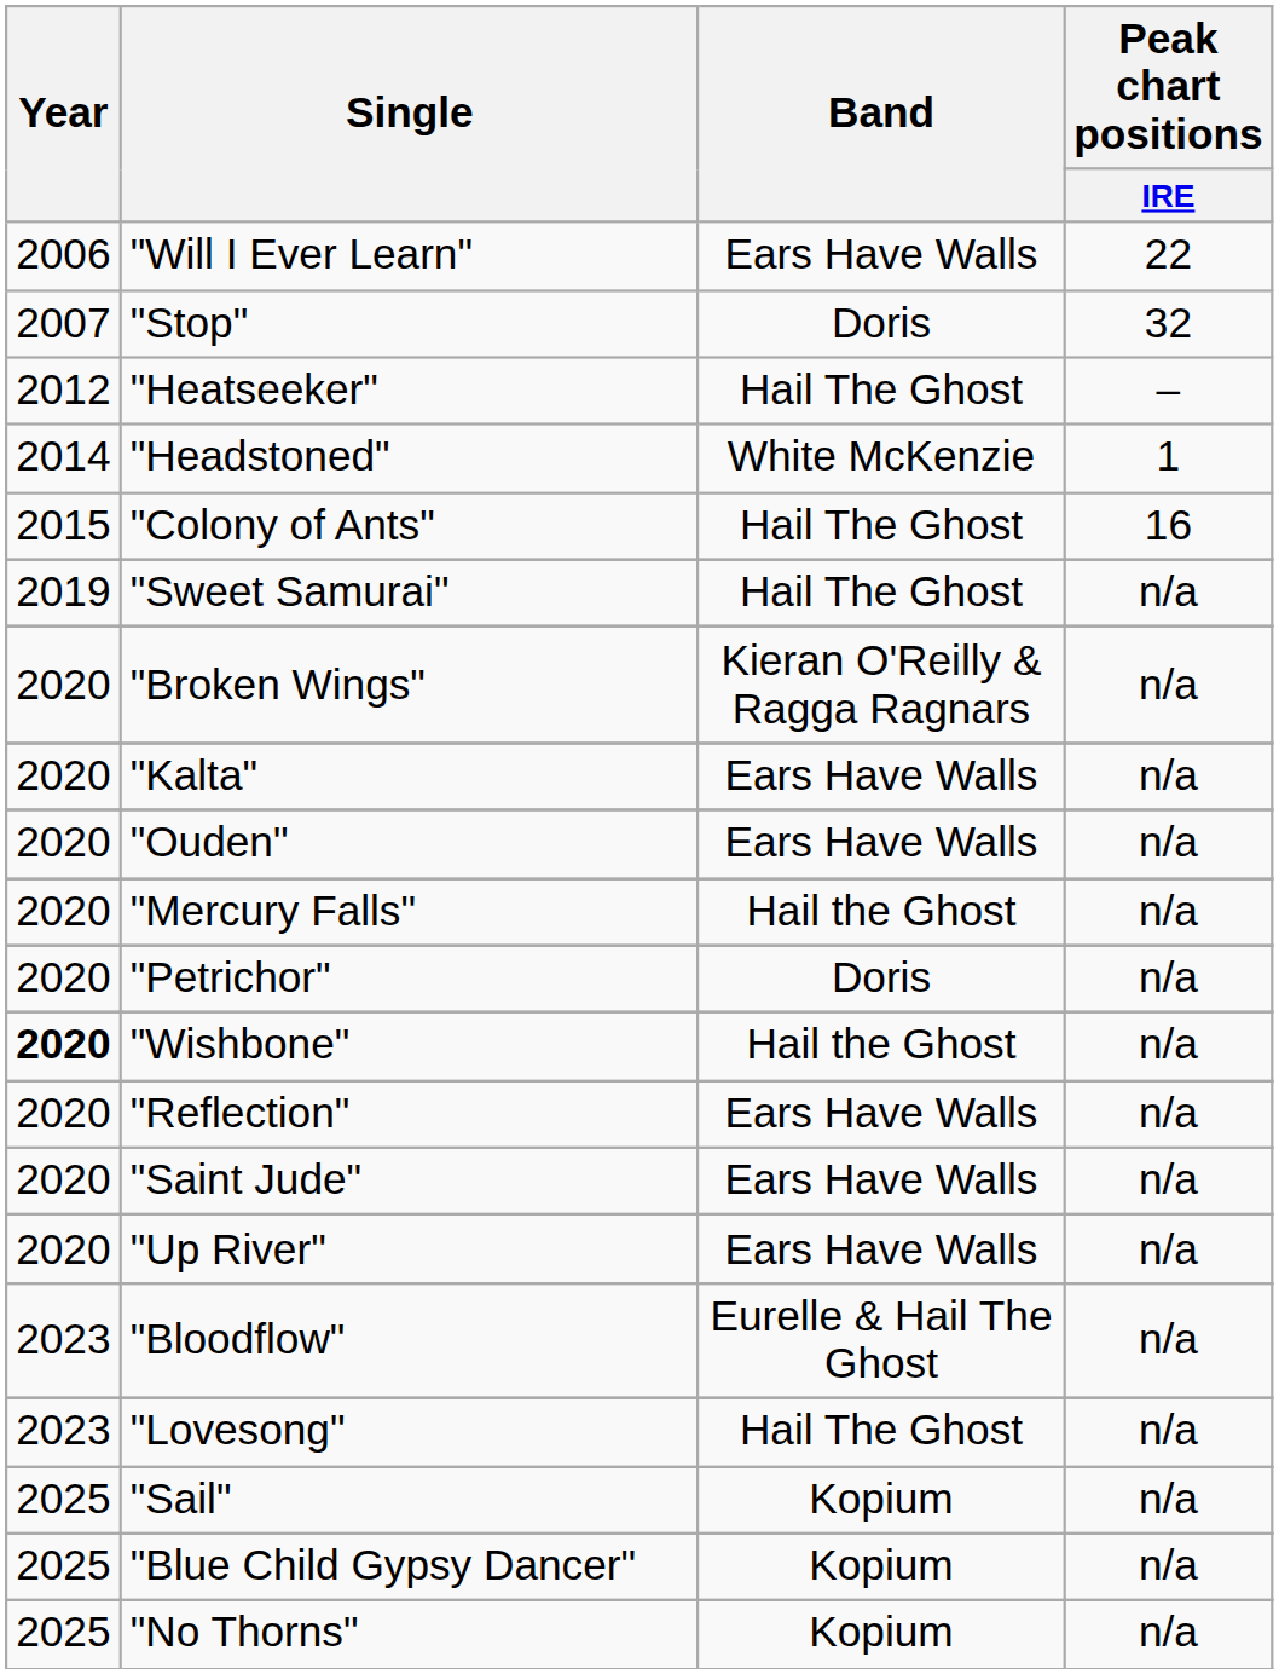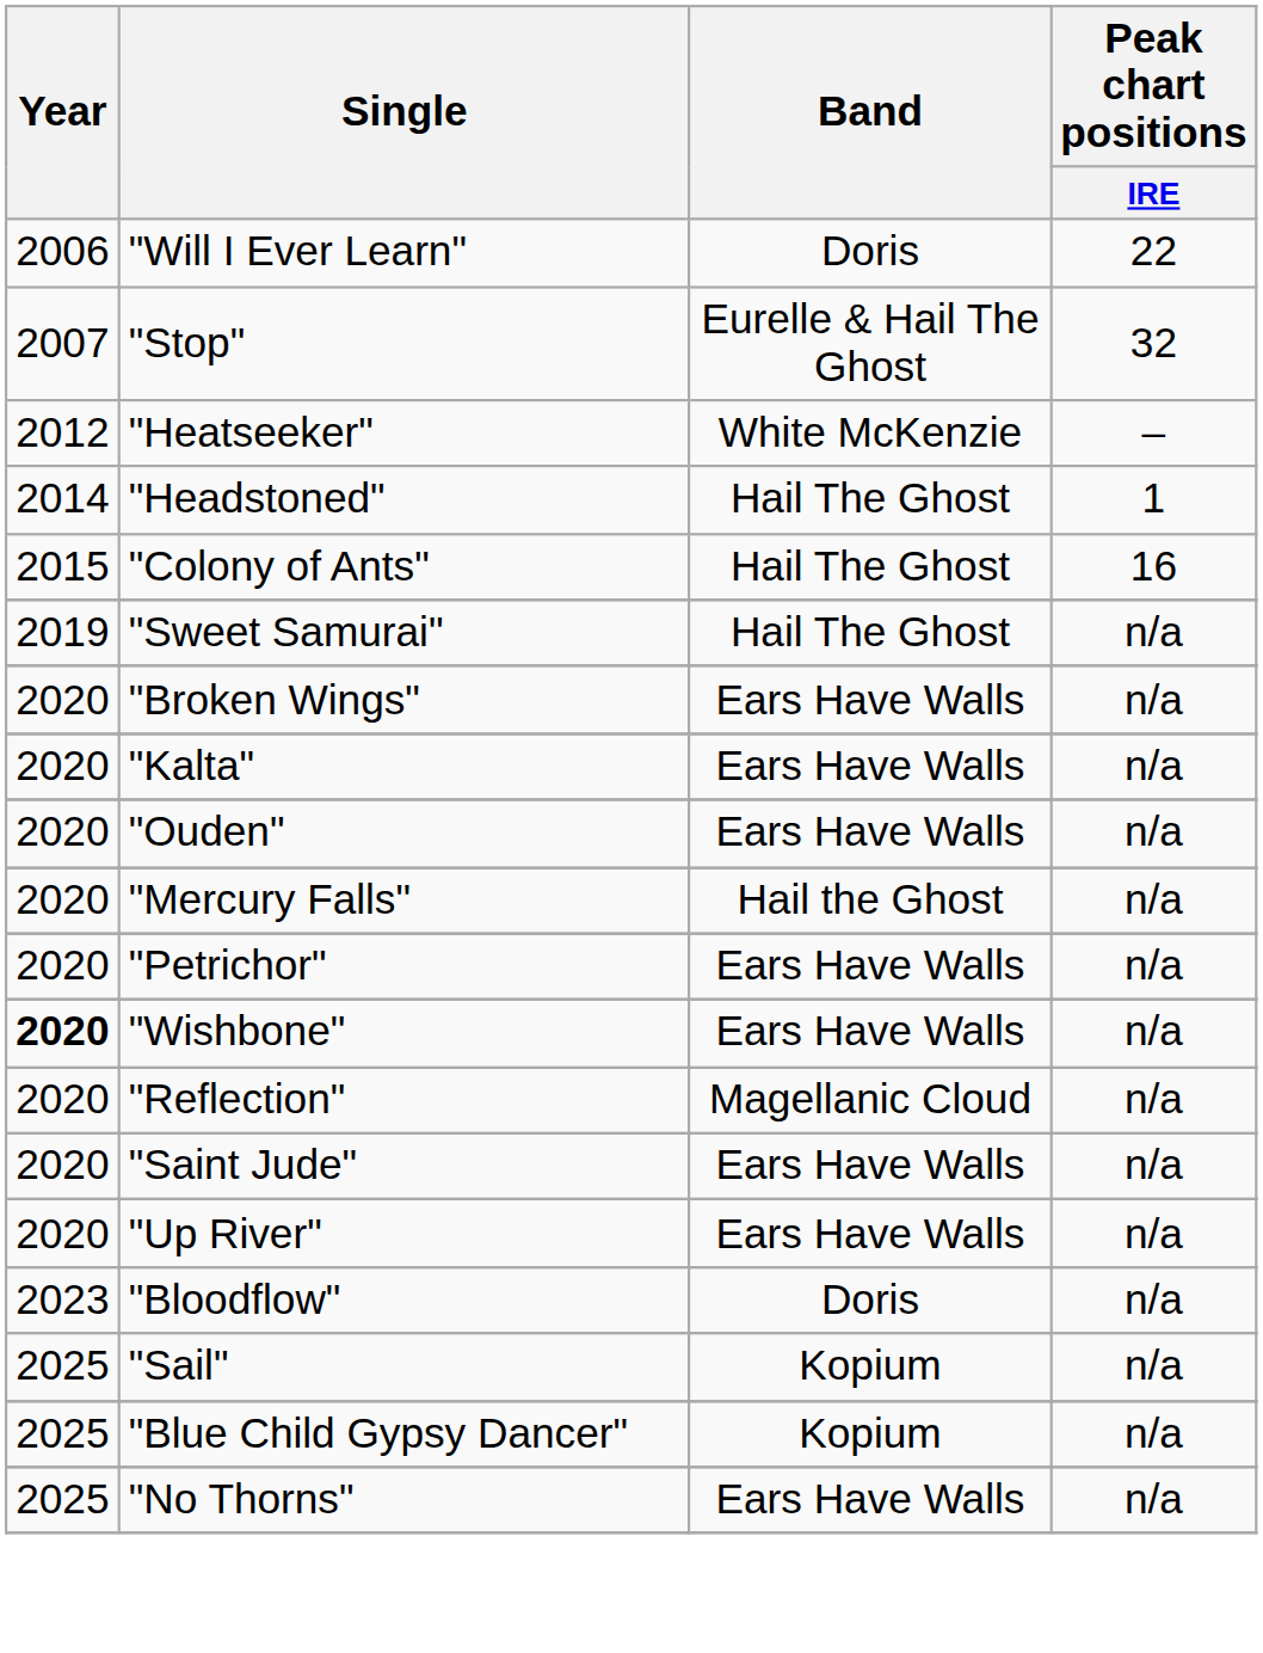"Will I Ever Learn" | Band: Ears Have Walls -> Doris
"Stop" | Band: Doris -> Eurelle & Hail The Ghost
"Heatseeker" | Band: Hail The Ghost -> White McKenzie
"Headstoned" | Band: White McKenzie -> Hail The Ghost
"Broken Wings" | Band: Kieran O'Reilly & Ragga Ragnars -> Ears Have Walls
"Petrichor" | Band: Doris -> Ears Have Walls
"Wishbone" | Band: Hail the Ghost -> Ears Have Walls
"Reflection" | Band: Ears Have Walls -> Magellanic Cloud
"Bloodflow" | Band: Eurelle & Hail The Ghost -> Doris
- row: 2023 | "Lovesong" | Hail The Ghost | n/a
"No Thorns" | Band: Kopium -> Ears Have Walls
